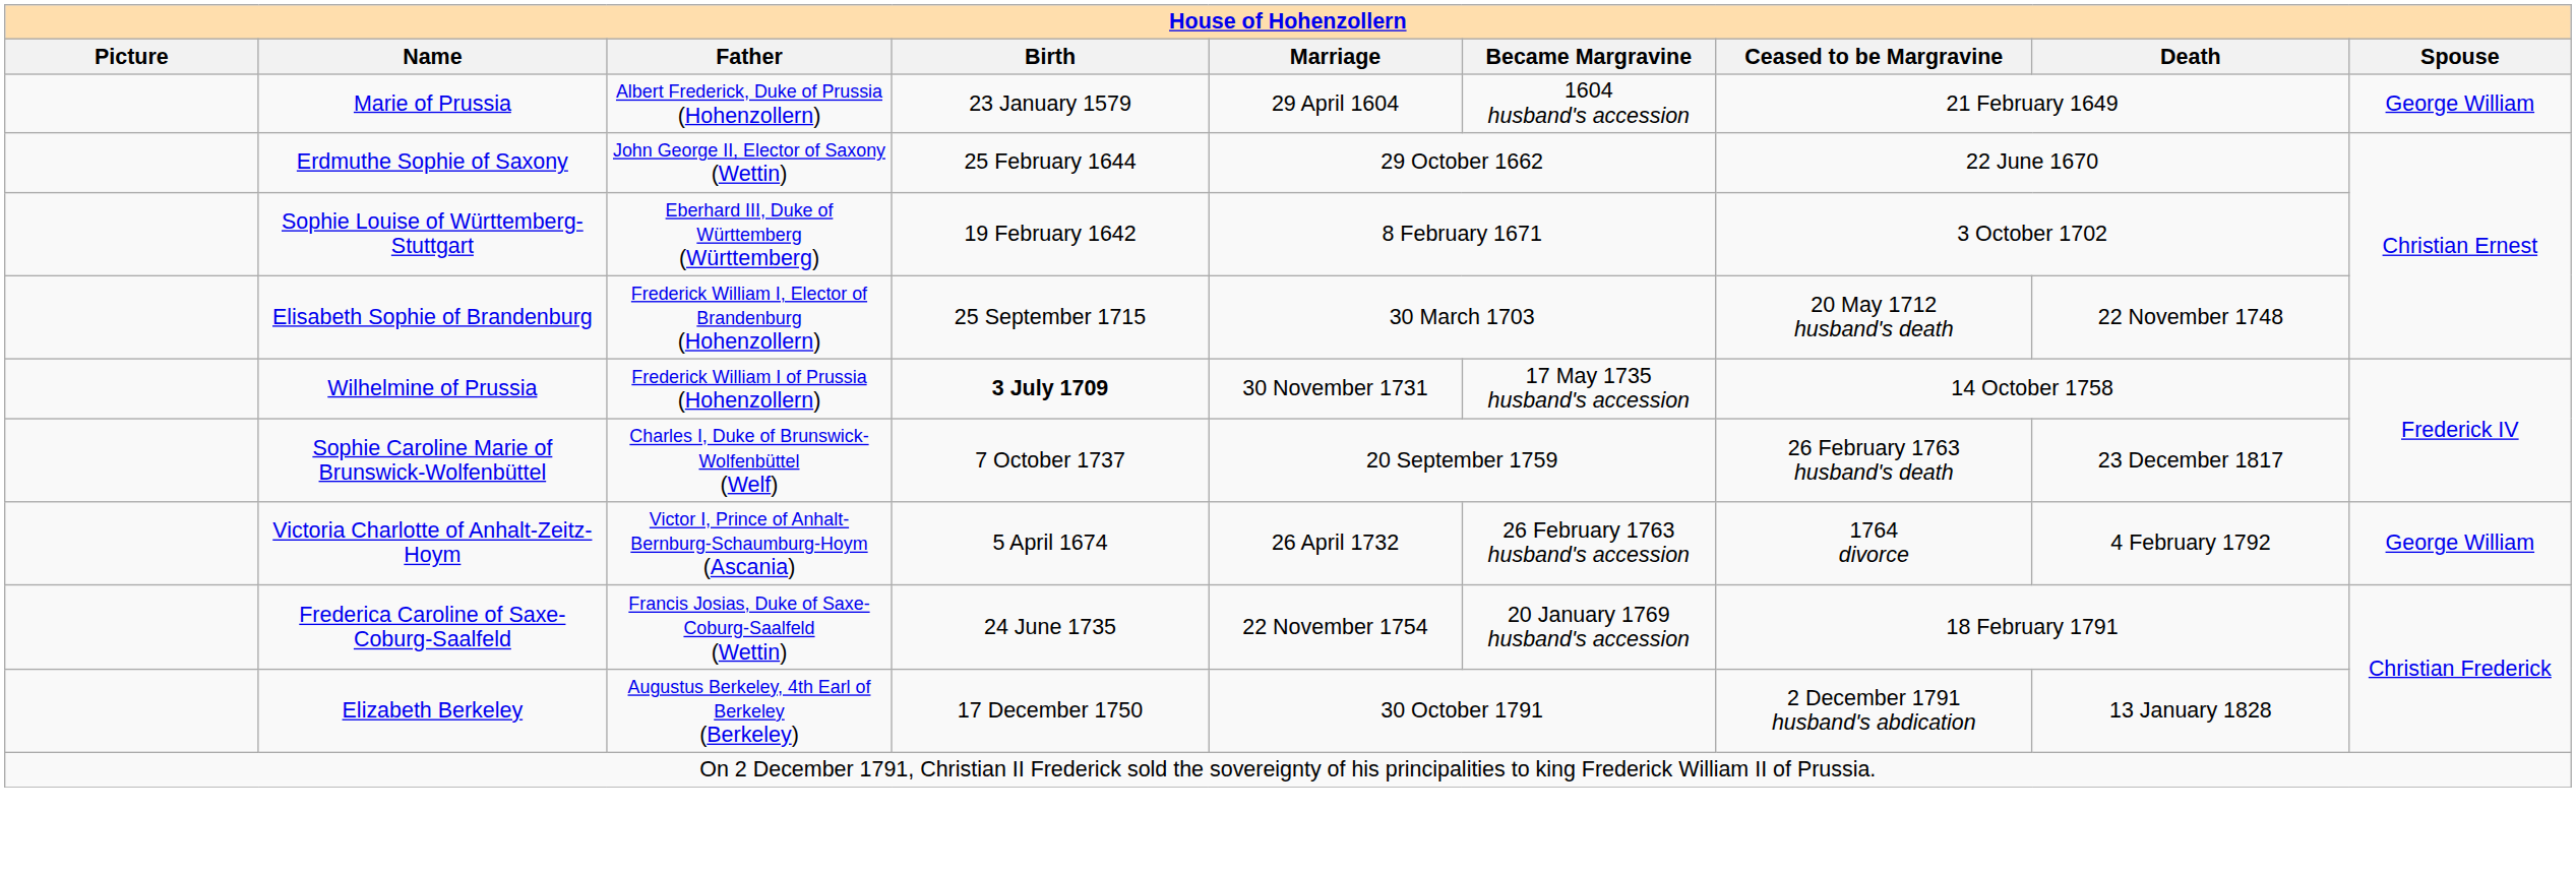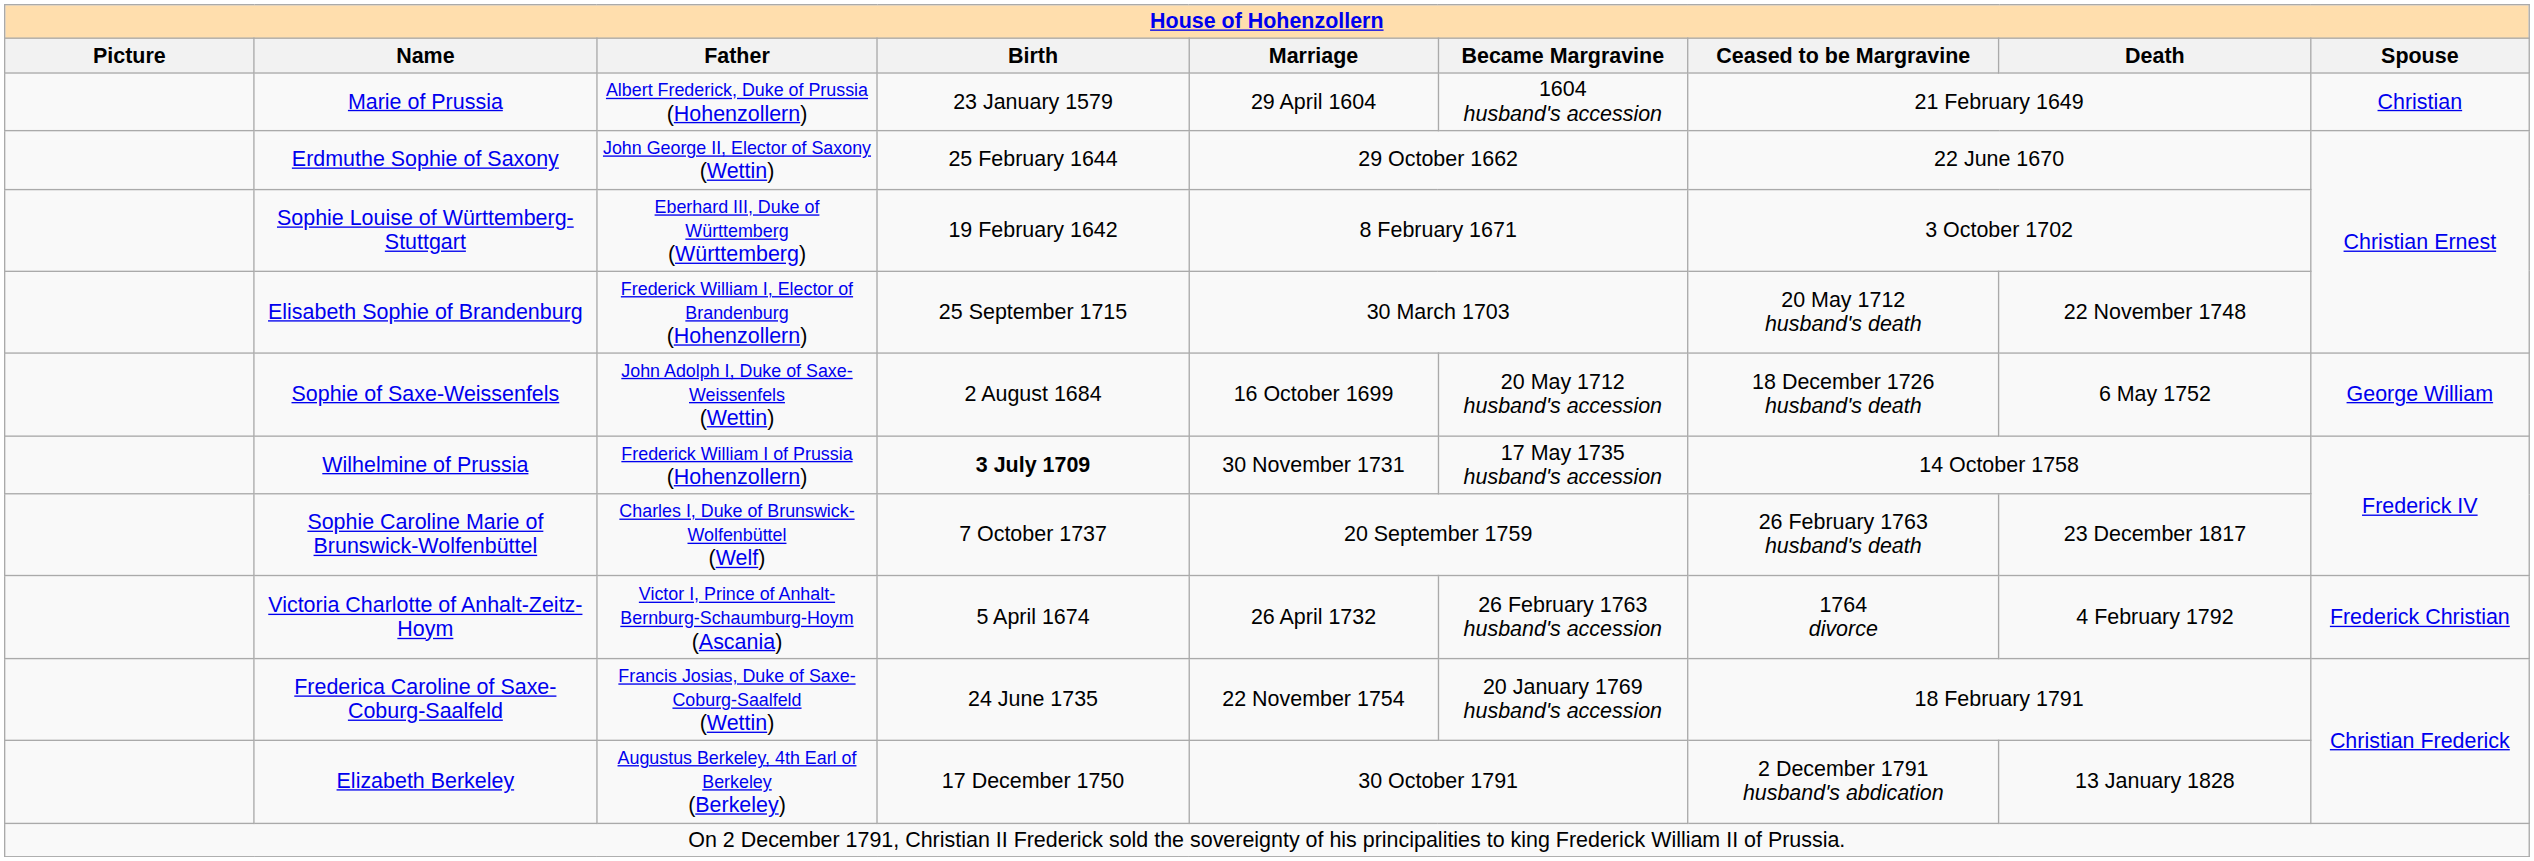Marie of Prussia | Spouse: George William -> Christian
+ row: Sophie of Saxe-Weissenfels | John Adolph I, Duke of Saxe-Weissenfels (Wettin) | 2 August 1684 | 16 October 1699 | 20 May 1712 husband's accession | 18 December 1726 husband's death | 6 May 1752 | George William
Victoria Charlotte of Anhalt-Zeitz-Hoym | Spouse: George William -> Frederick Christian
